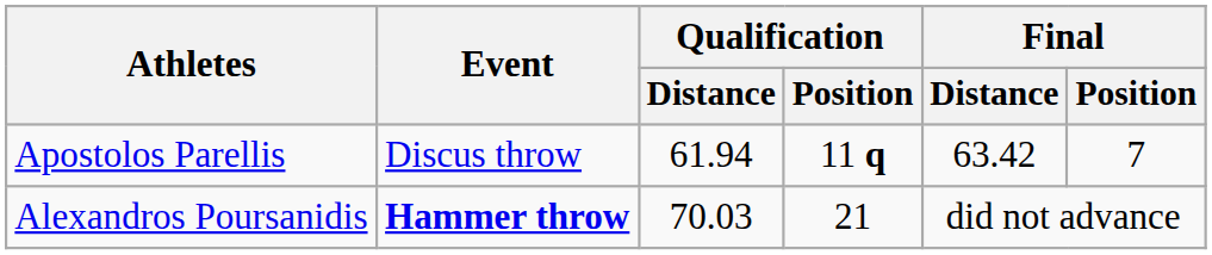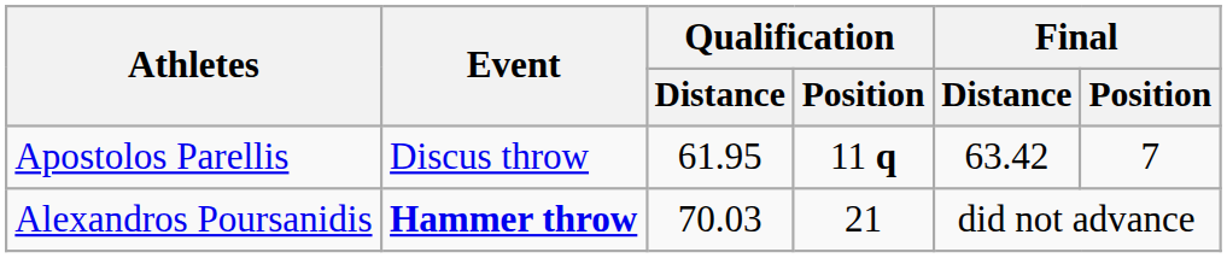Apostolos Parellis | Qualification / Distance: 61.94 -> 61.95
